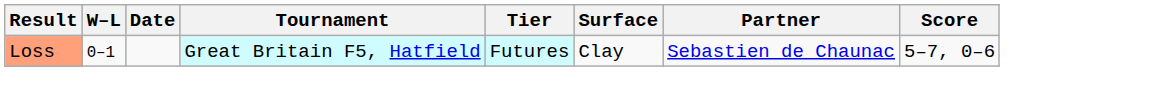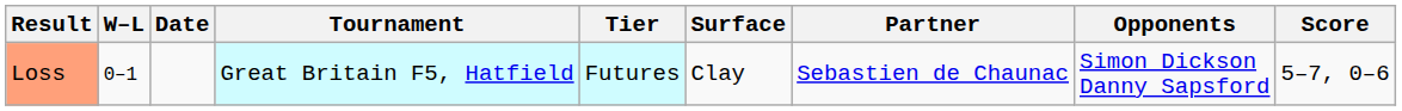+ column: Opponents | Simon Dickson Danny Sapsford
